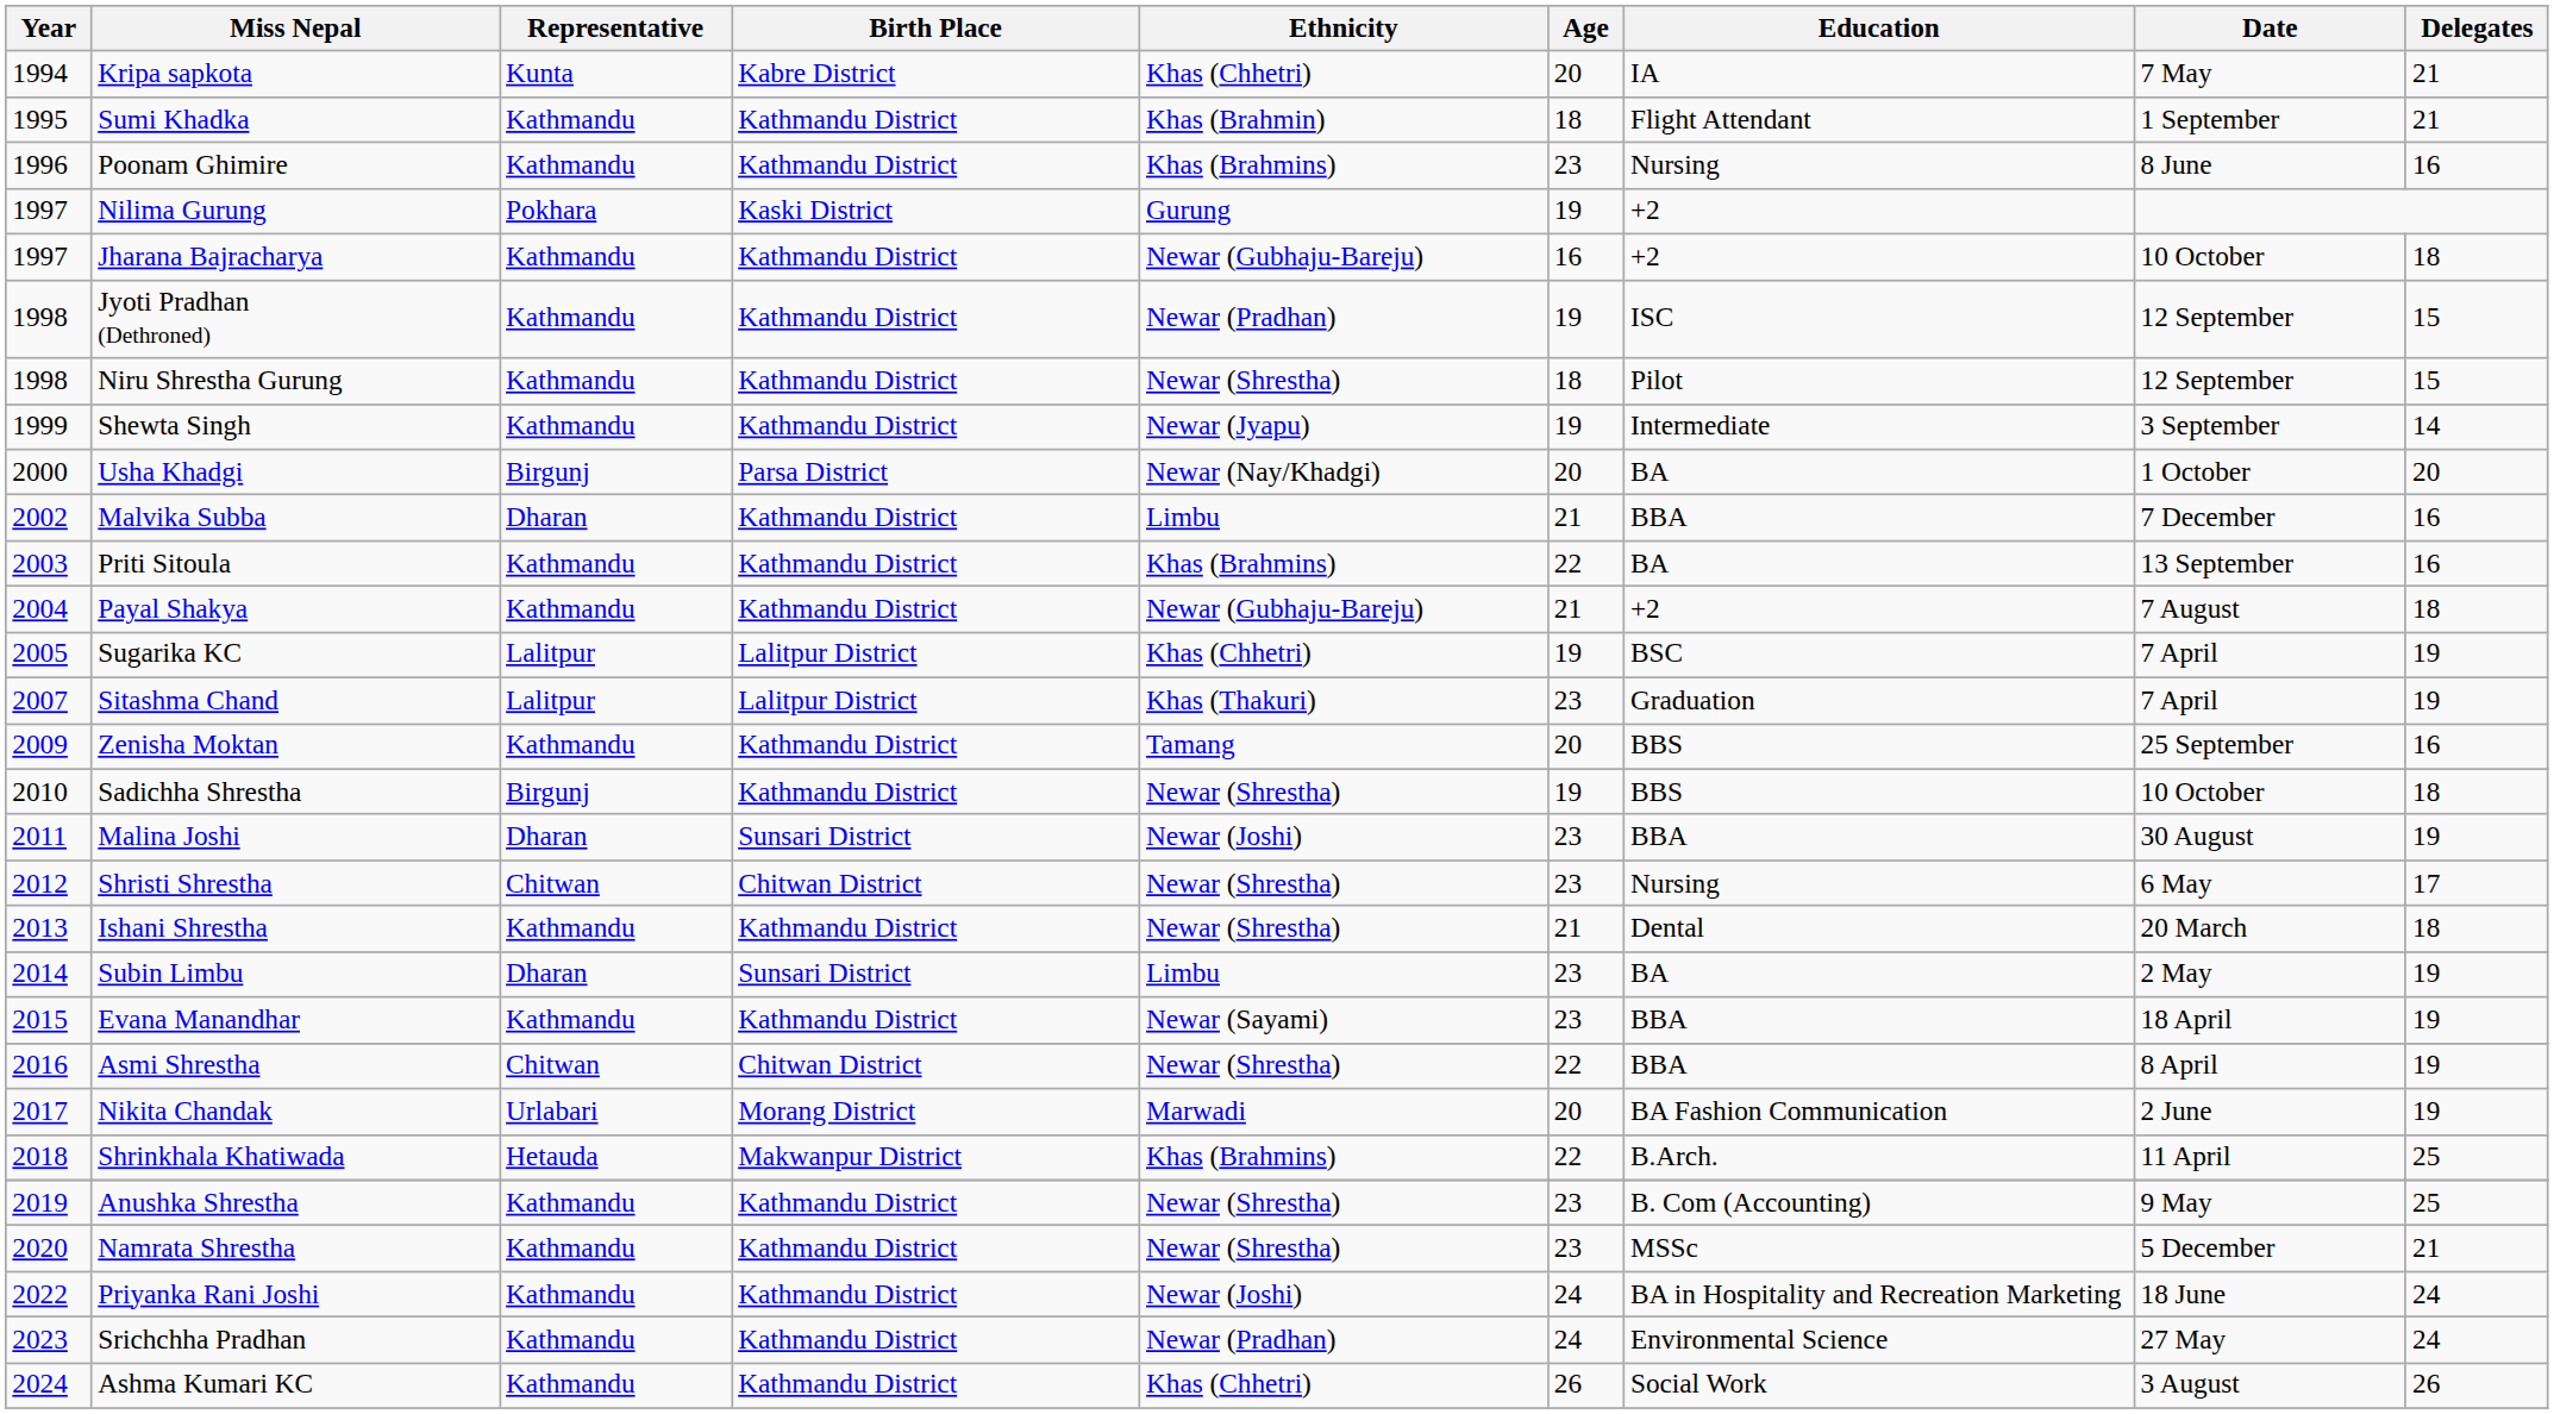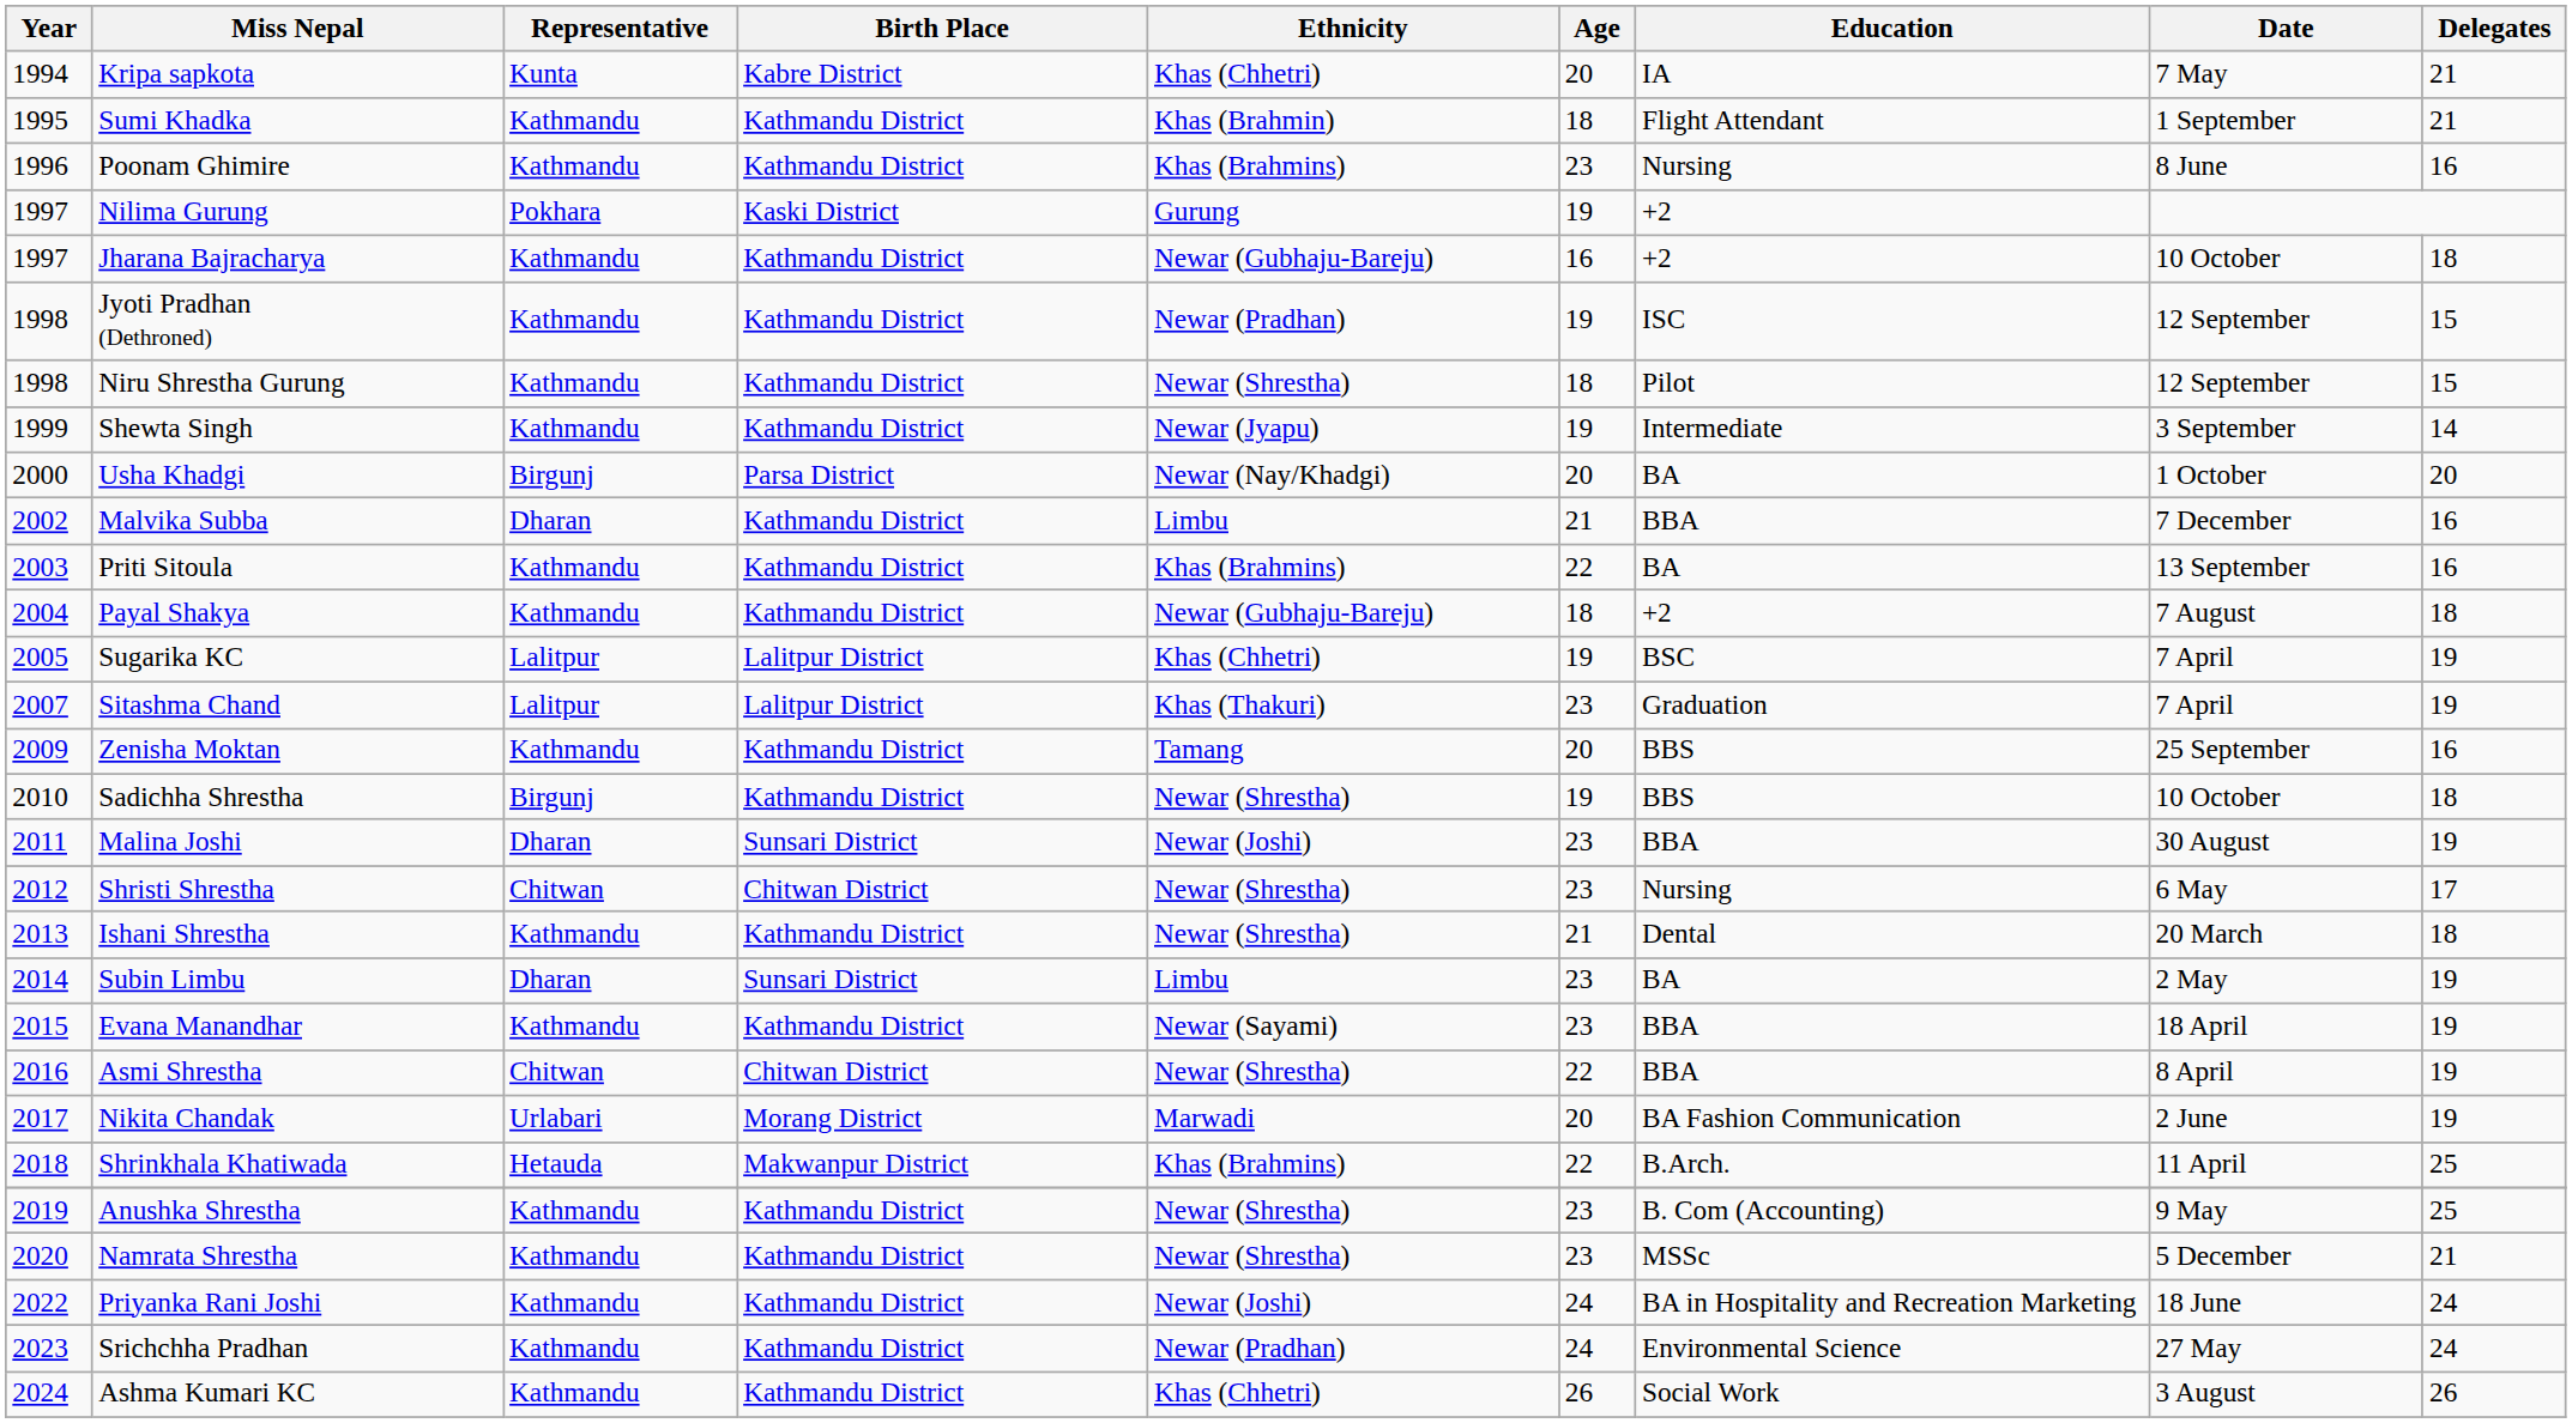Payal Shakya | Age: 21 -> 18
